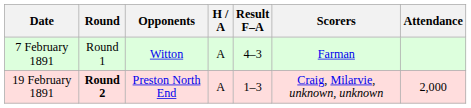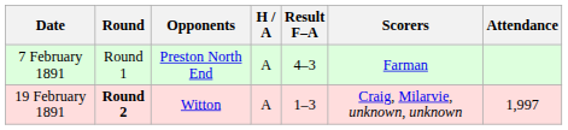7 February 1891 | Opponents: Witton -> Preston North End
19 February 1891 | Opponents: Preston North End -> Witton
19 February 1891 | Attendance: 2,000 -> 1,997
